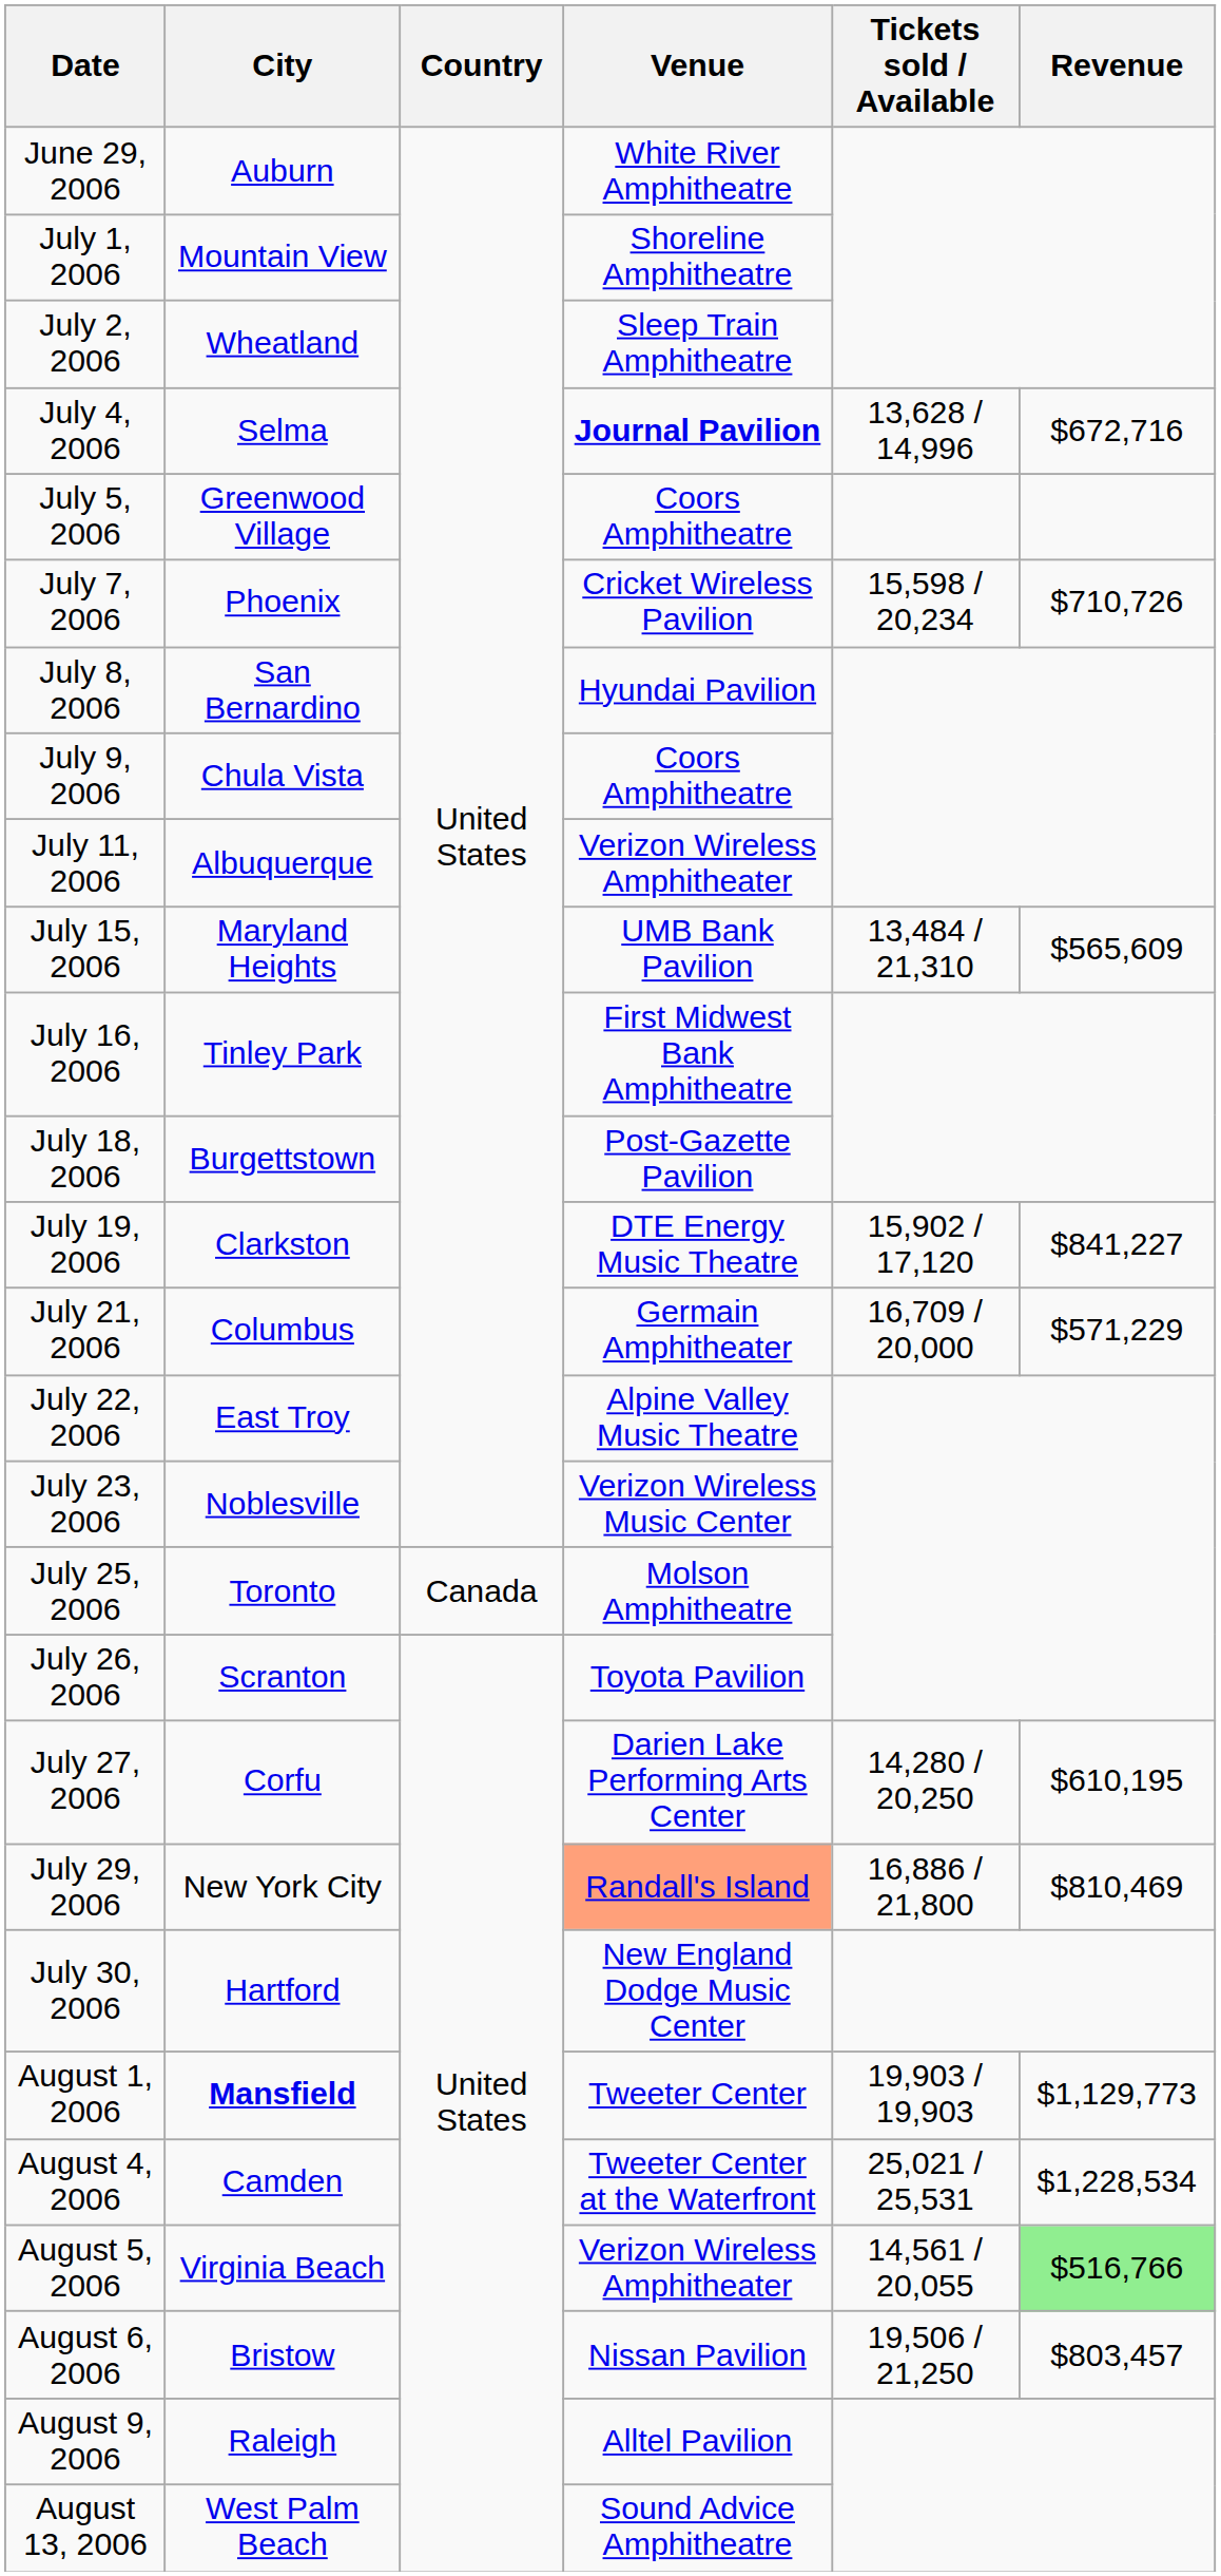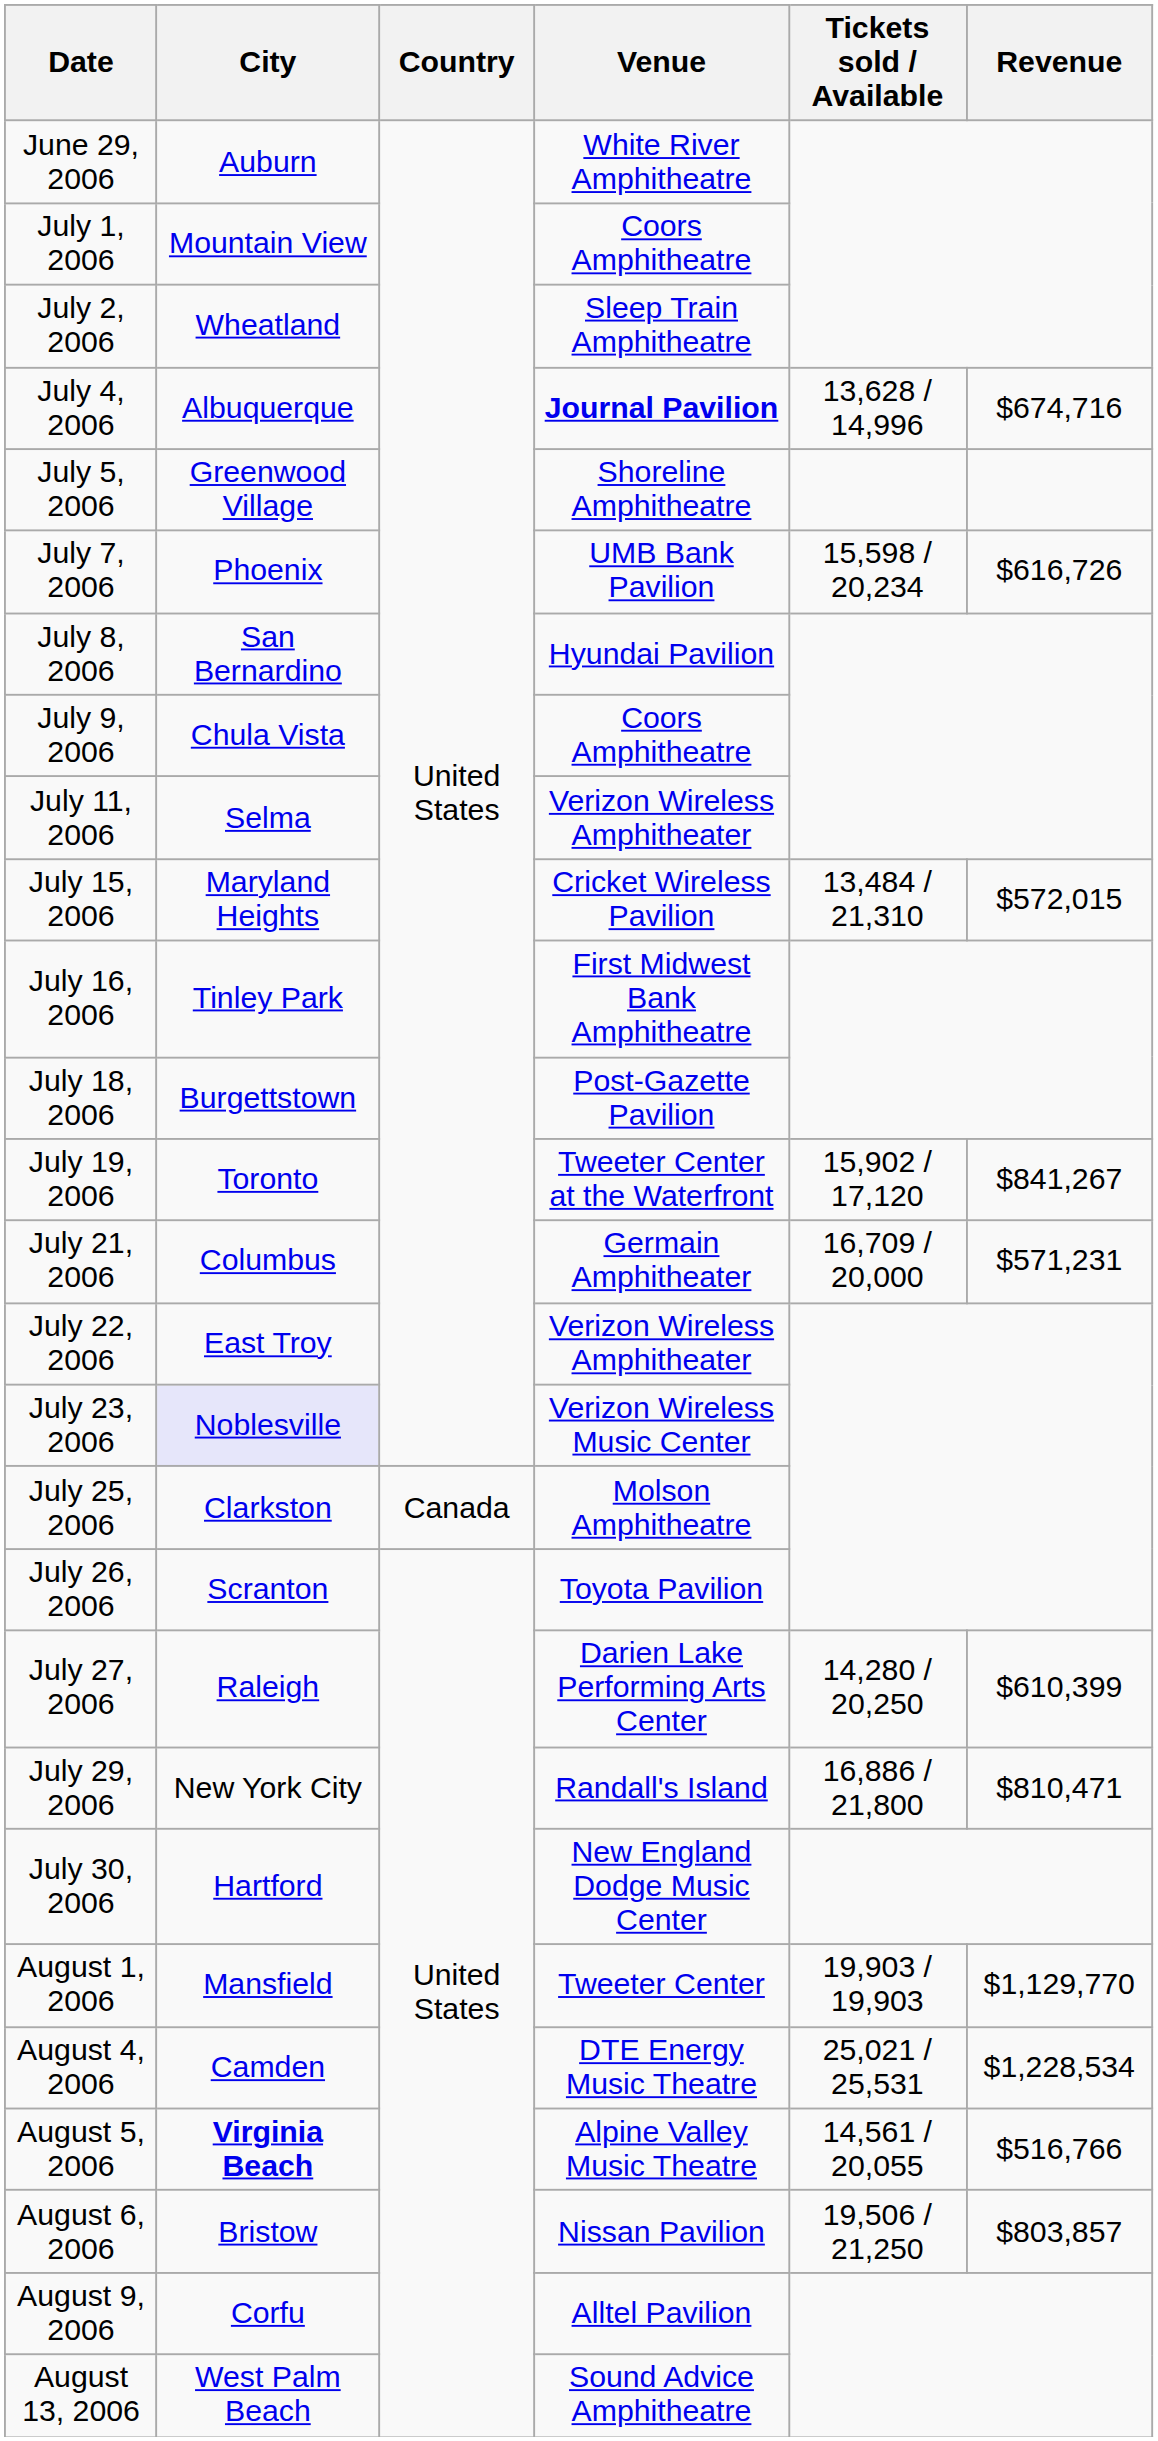July 1, 2006 | Venue: Shoreline Amphitheatre -> Coors Amphitheatre
July 4, 2006 | City: Selma -> Albuquerque
July 4, 2006 | Revenue: $672,716 -> $674,716
July 5, 2006 | Venue: Coors Amphitheatre -> Shoreline Amphitheatre
July 7, 2006 | Venue: Cricket Wireless Pavilion -> UMB Bank Pavilion
July 7, 2006 | Revenue: $710,726 -> $616,726
July 11, 2006 | City: Albuquerque -> Selma
July 15, 2006 | Venue: UMB Bank Pavilion -> Cricket Wireless Pavilion
July 15, 2006 | Revenue: $565,609 -> $572,015
July 19, 2006 | City: Clarkston -> Toronto
July 19, 2006 | Venue: DTE Energy Music Theatre -> Tweeter Center at the Waterfront
July 19, 2006 | Revenue: $841,227 -> $841,267
July 21, 2006 | Revenue: $571,229 -> $571,231
July 22, 2006 | Venue: Alpine Valley Music Theatre -> Verizon Wireless Amphitheater
July 23, 2006 | City: no background -> lavender background
July 25, 2006 | City: Toronto -> Clarkston
July 27, 2006 | City: Corfu -> Raleigh
July 27, 2006 | Revenue: $610,195 -> $610,399
July 29, 2006 | Venue: lightsalmon background -> no background
July 29, 2006 | Revenue: $810,469 -> $810,471
August 1, 2006 | City: bold -> normal
August 1, 2006 | Revenue: $1,129,773 -> $1,129,770
August 4, 2006 | Venue: Tweeter Center at the Waterfront -> DTE Energy Music Theatre
August 5, 2006 | City: normal -> bold
August 5, 2006 | Venue: Verizon Wireless Amphitheater -> Alpine Valley Music Theatre
August 5, 2006 | Revenue: lightgreen background -> no background
August 6, 2006 | Revenue: $803,457 -> $803,857
August 9, 2006 | City: Raleigh -> Corfu
